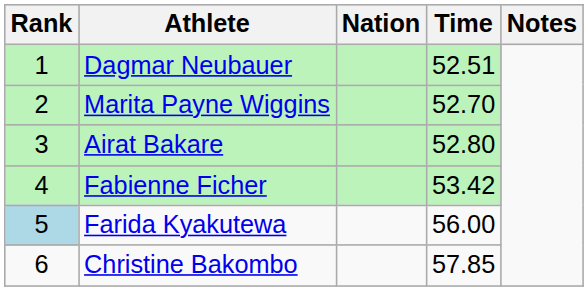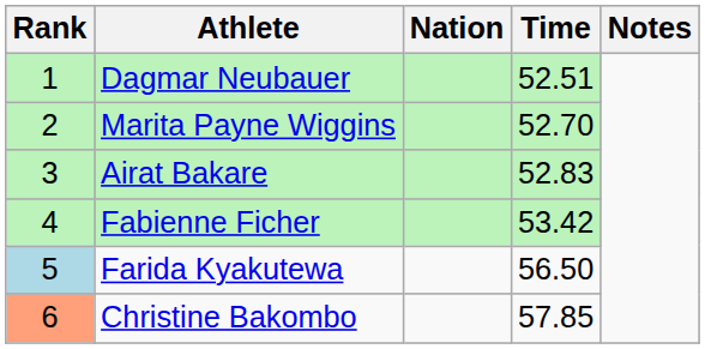Airat Bakare | Time: 52.80 -> 52.83
Farida Kyakutewa | Time: 56.00 -> 56.50
Christine Bakombo | Rank: no background -> lightsalmon background
